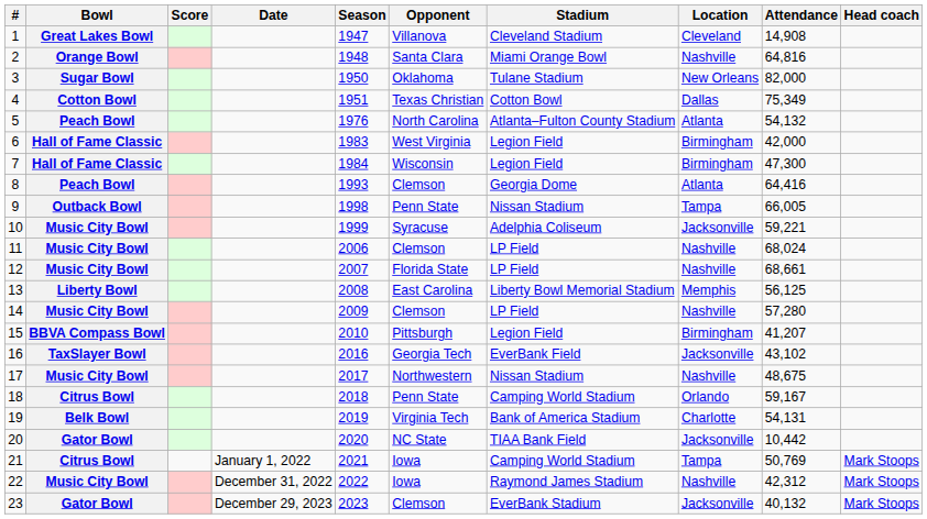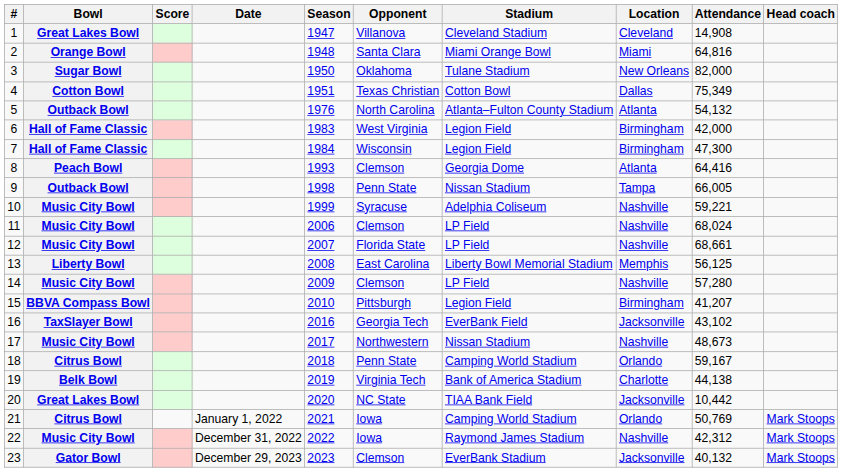2 | Location: Nashville -> Miami
5 | Bowl: Peach Bowl -> Outback Bowl
10 | Location: Jacksonville -> Nashville
17 | Attendance: 48,675 -> 48,673
19 | Attendance: 54,131 -> 44,138
20 | Bowl: Gator Bowl -> Great Lakes Bowl
21 | Location: Tampa -> Orlando
